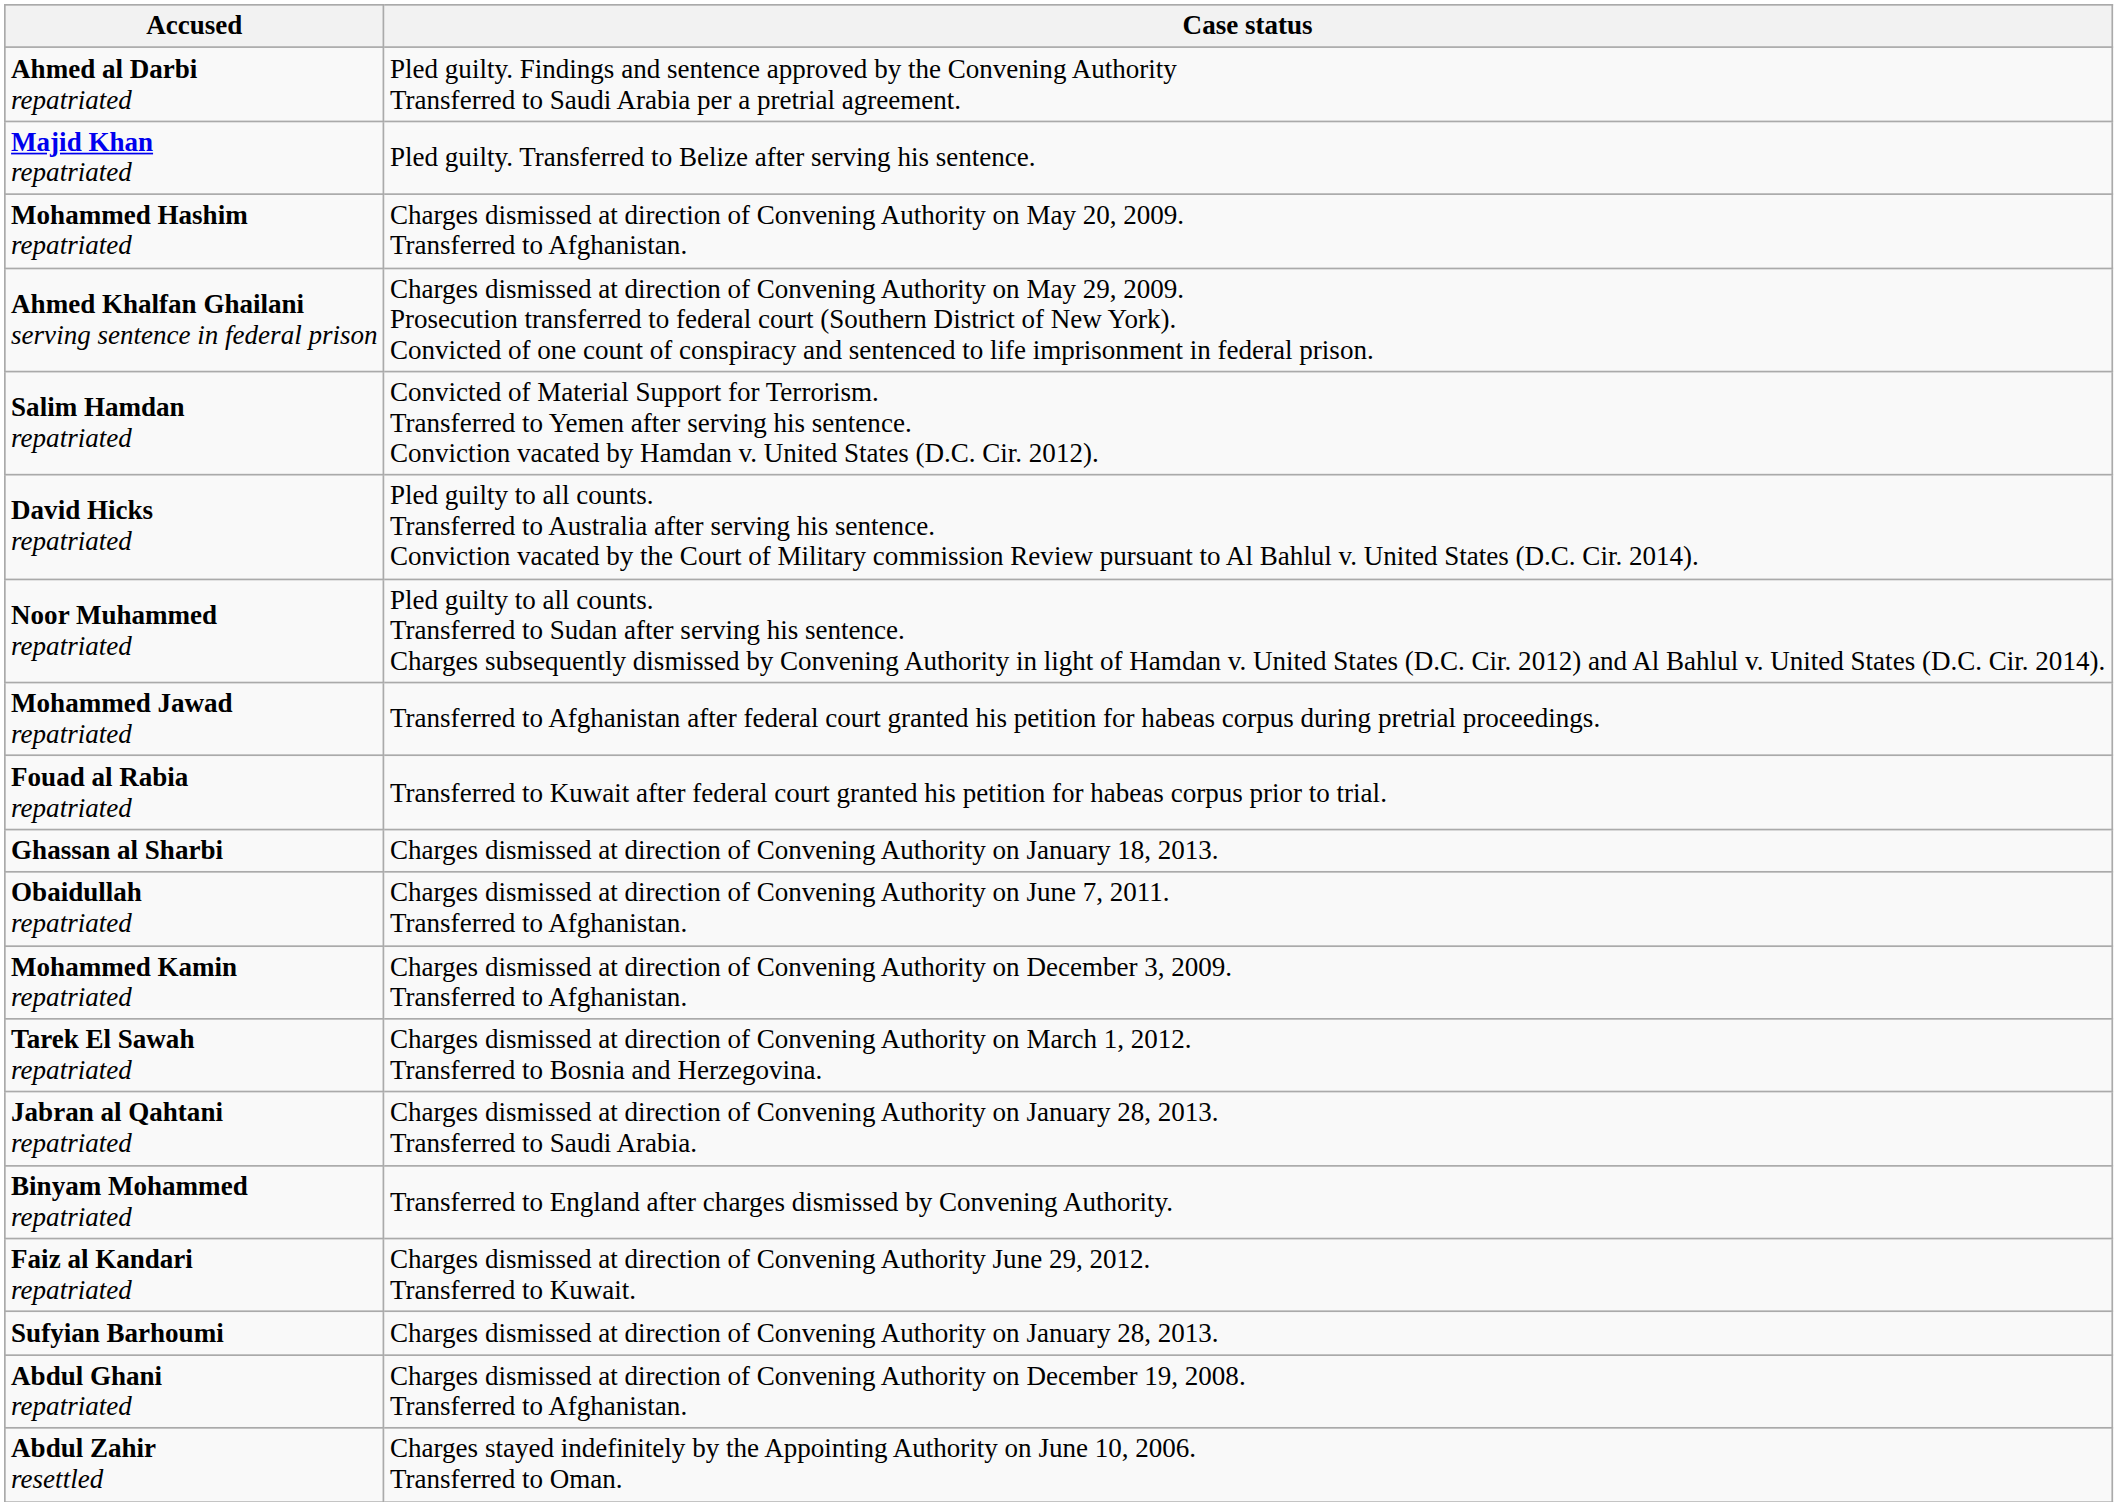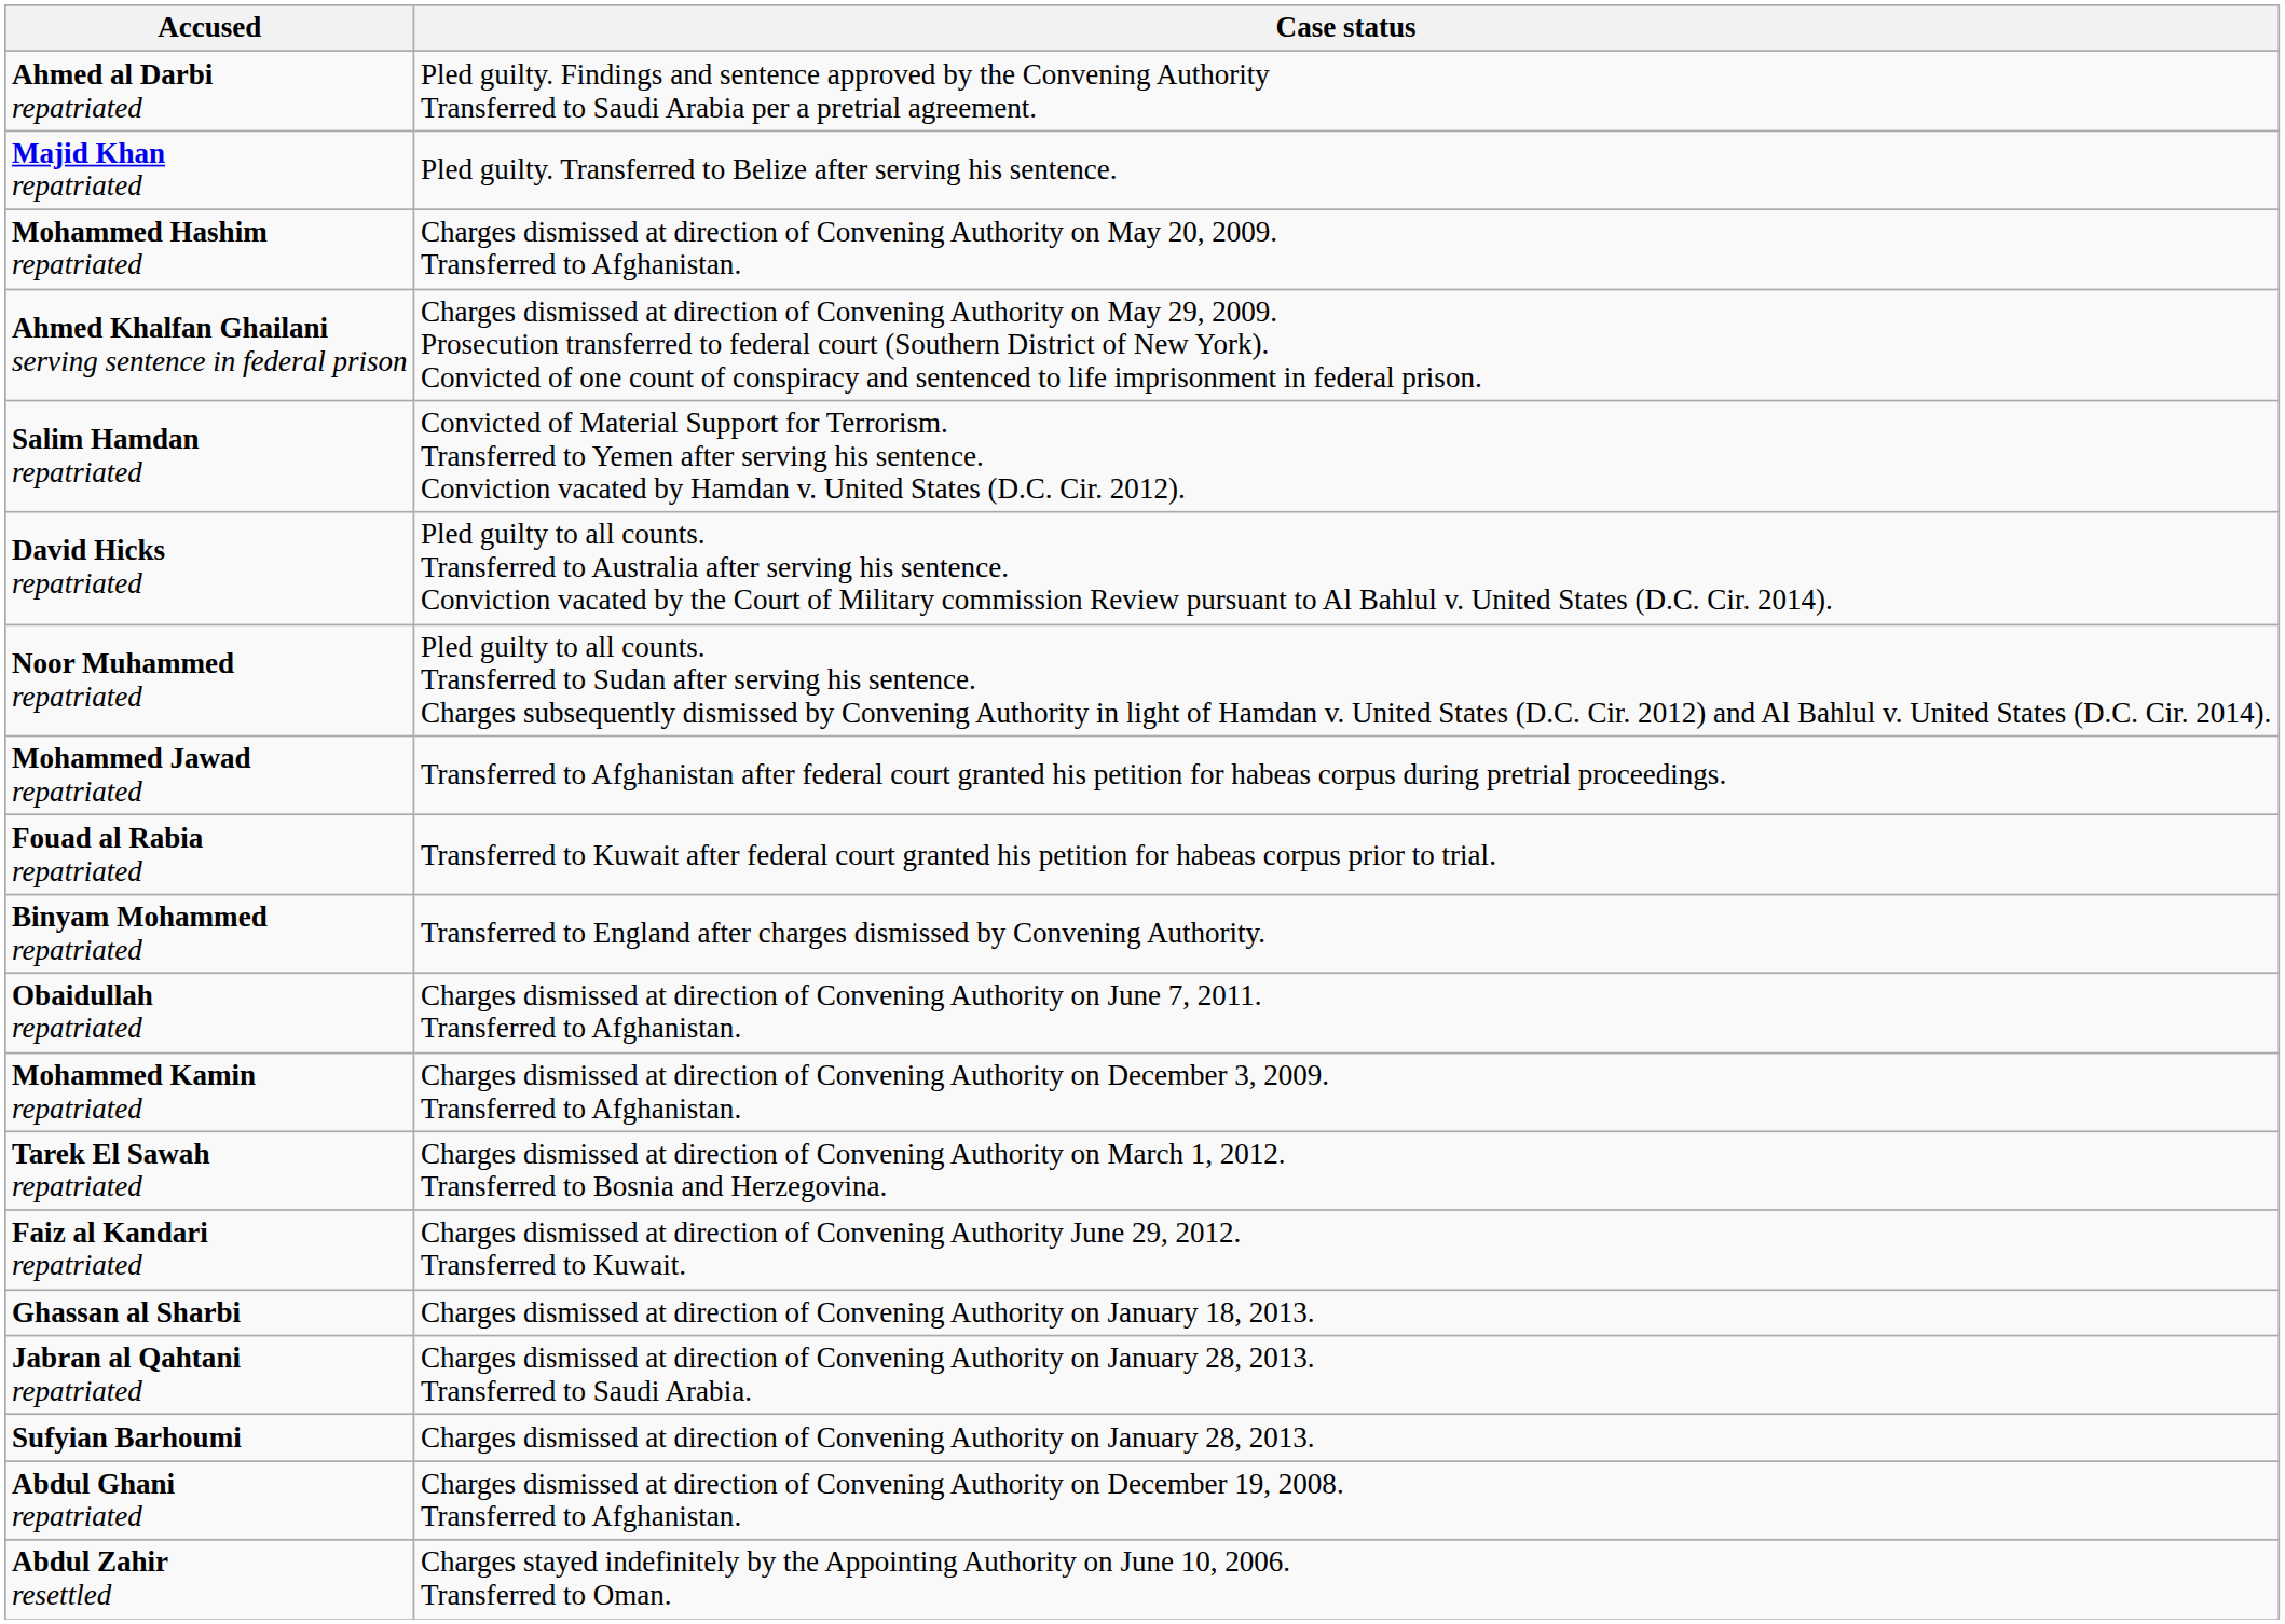rows swapped: Binyam Mohammed repatriated <-> Ghassan al Sharbi
rows swapped: Faiz al Kandari repatriated <-> Jabran al Qahtani repatriated
